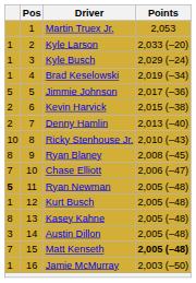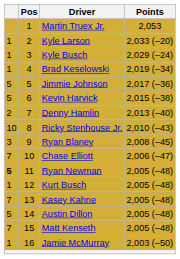Kevin Harvick | column 1: 2 -> 5
Ryan Blaney | column 1: 8 -> 3
Kasey Kahne | column 1: 8 -> 7
Austin Dillon | column 1: 3 -> 5
Matt Kenseth | Points: bold -> normal
